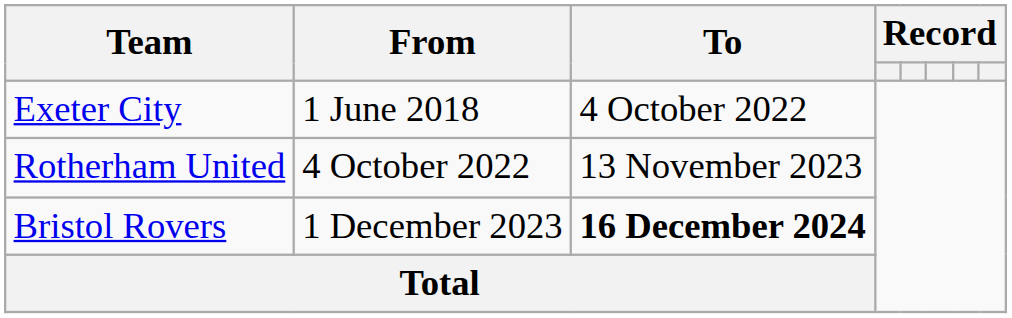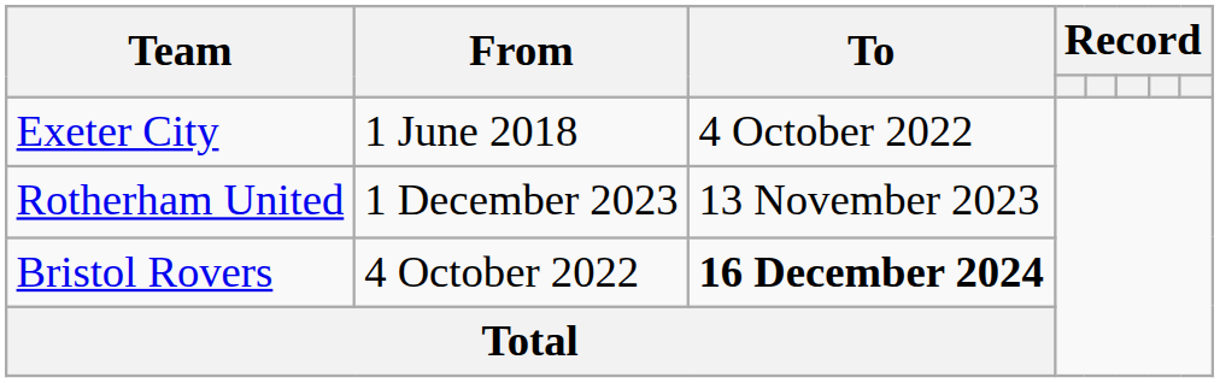Rotherham United | From: 4 October 2022 -> 1 December 2023
Bristol Rovers | From: 1 December 2023 -> 4 October 2022
